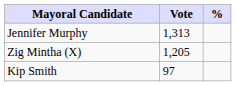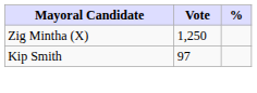- row: Jennifer Murphy | 1,313
Zig Mintha (X) | Vote: 1,205 -> 1,250
